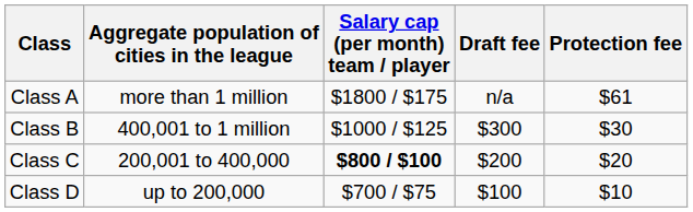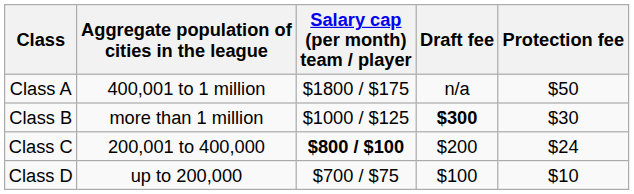Class A | Aggregate population of cities in the league: more than 1 million -> 400,001 to 1 million
Class A | Protection fee: $61 -> $50
Class B | Aggregate population of cities in the league: 400,001 to 1 million -> more than 1 million
Class B | Draft fee: normal -> bold
Class C | Protection fee: $20 -> $24
